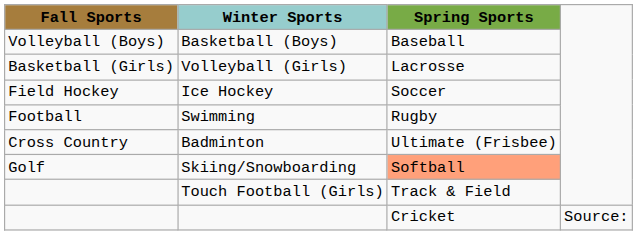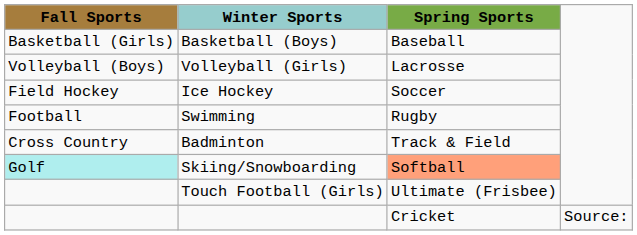Basketball (Boys) | Fall Sports: Volleyball (Boys) -> Basketball (Girls)
Volleyball (Girls) | Fall Sports: Basketball (Girls) -> Volleyball (Boys)
Badminton | Spring Sports: Ultimate (Frisbee) -> Track & Field
Skiing/Snowboarding | Fall Sports: no background -> paleturquoise background
Touch Football (Girls) | Spring Sports: Track & Field -> Ultimate (Frisbee)
